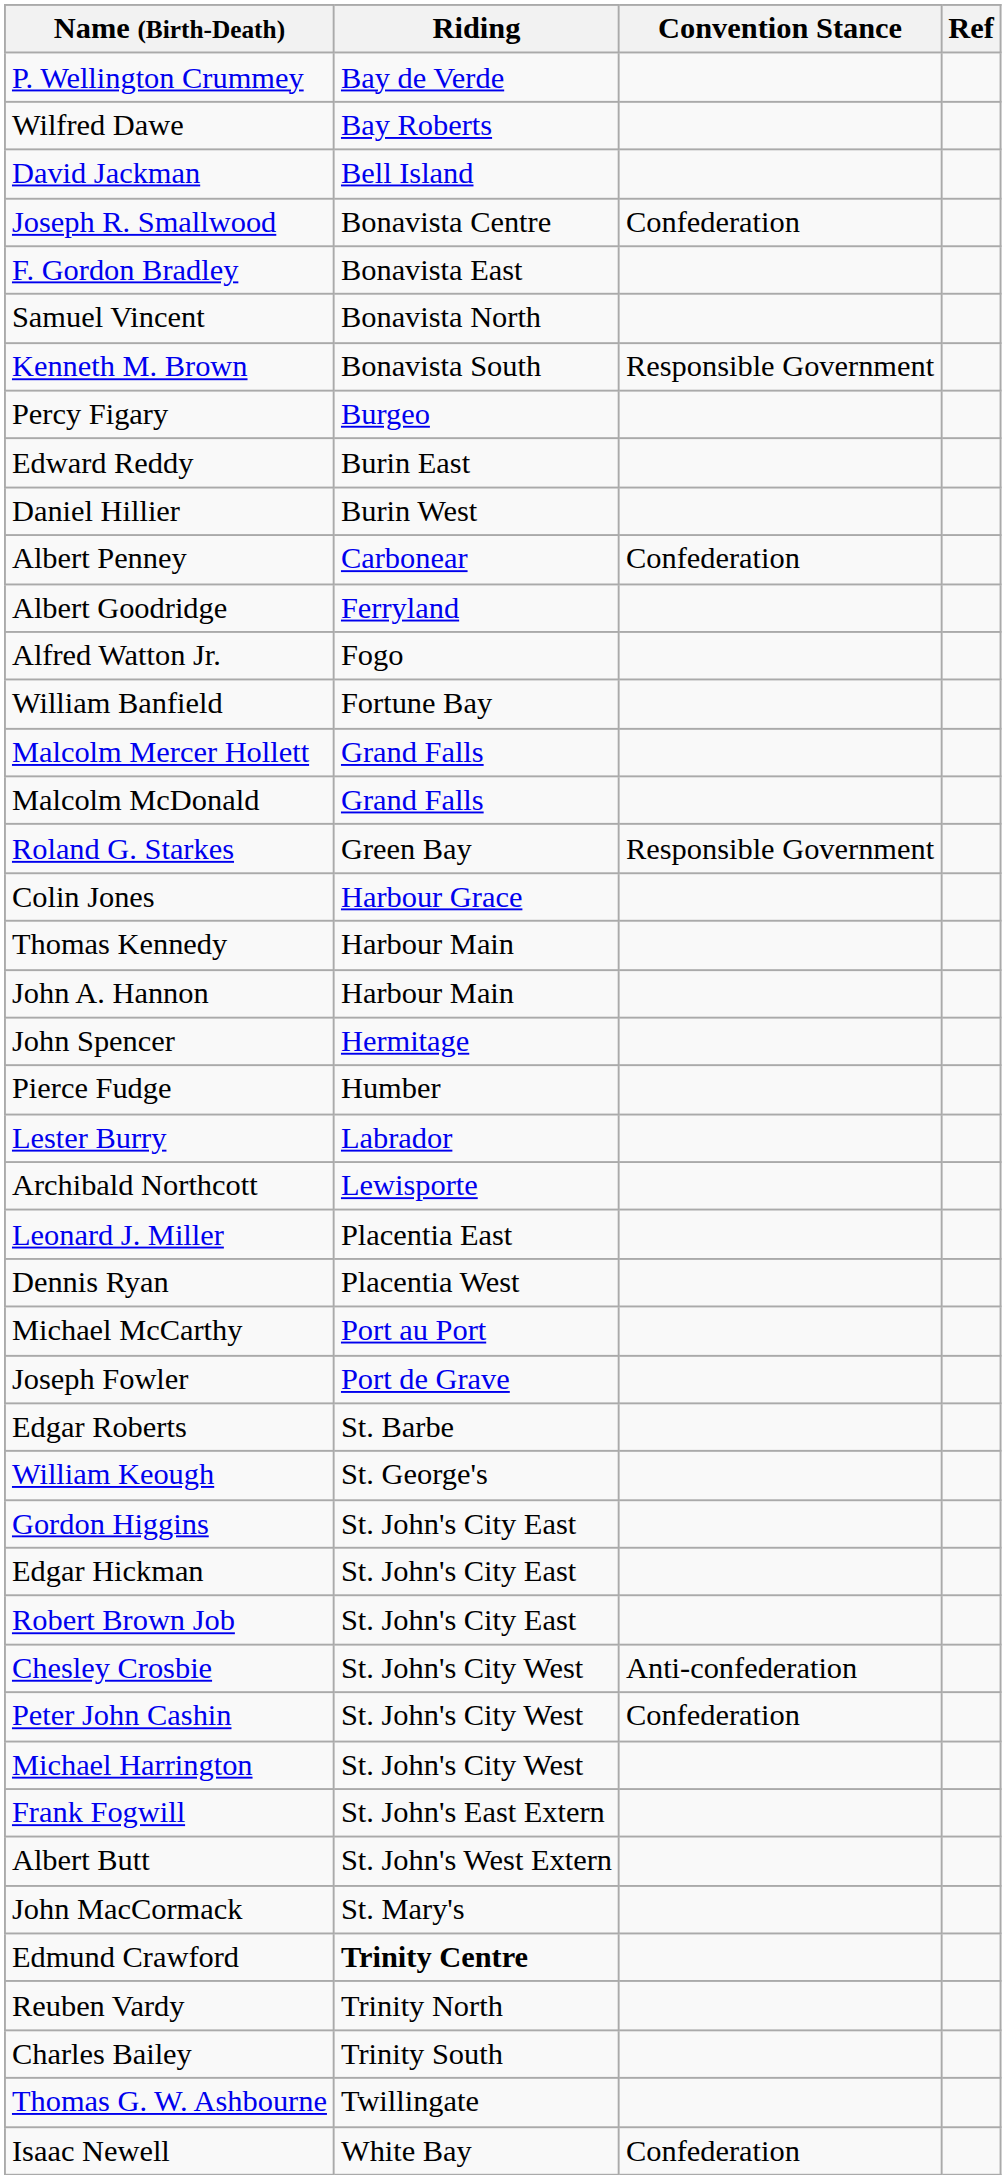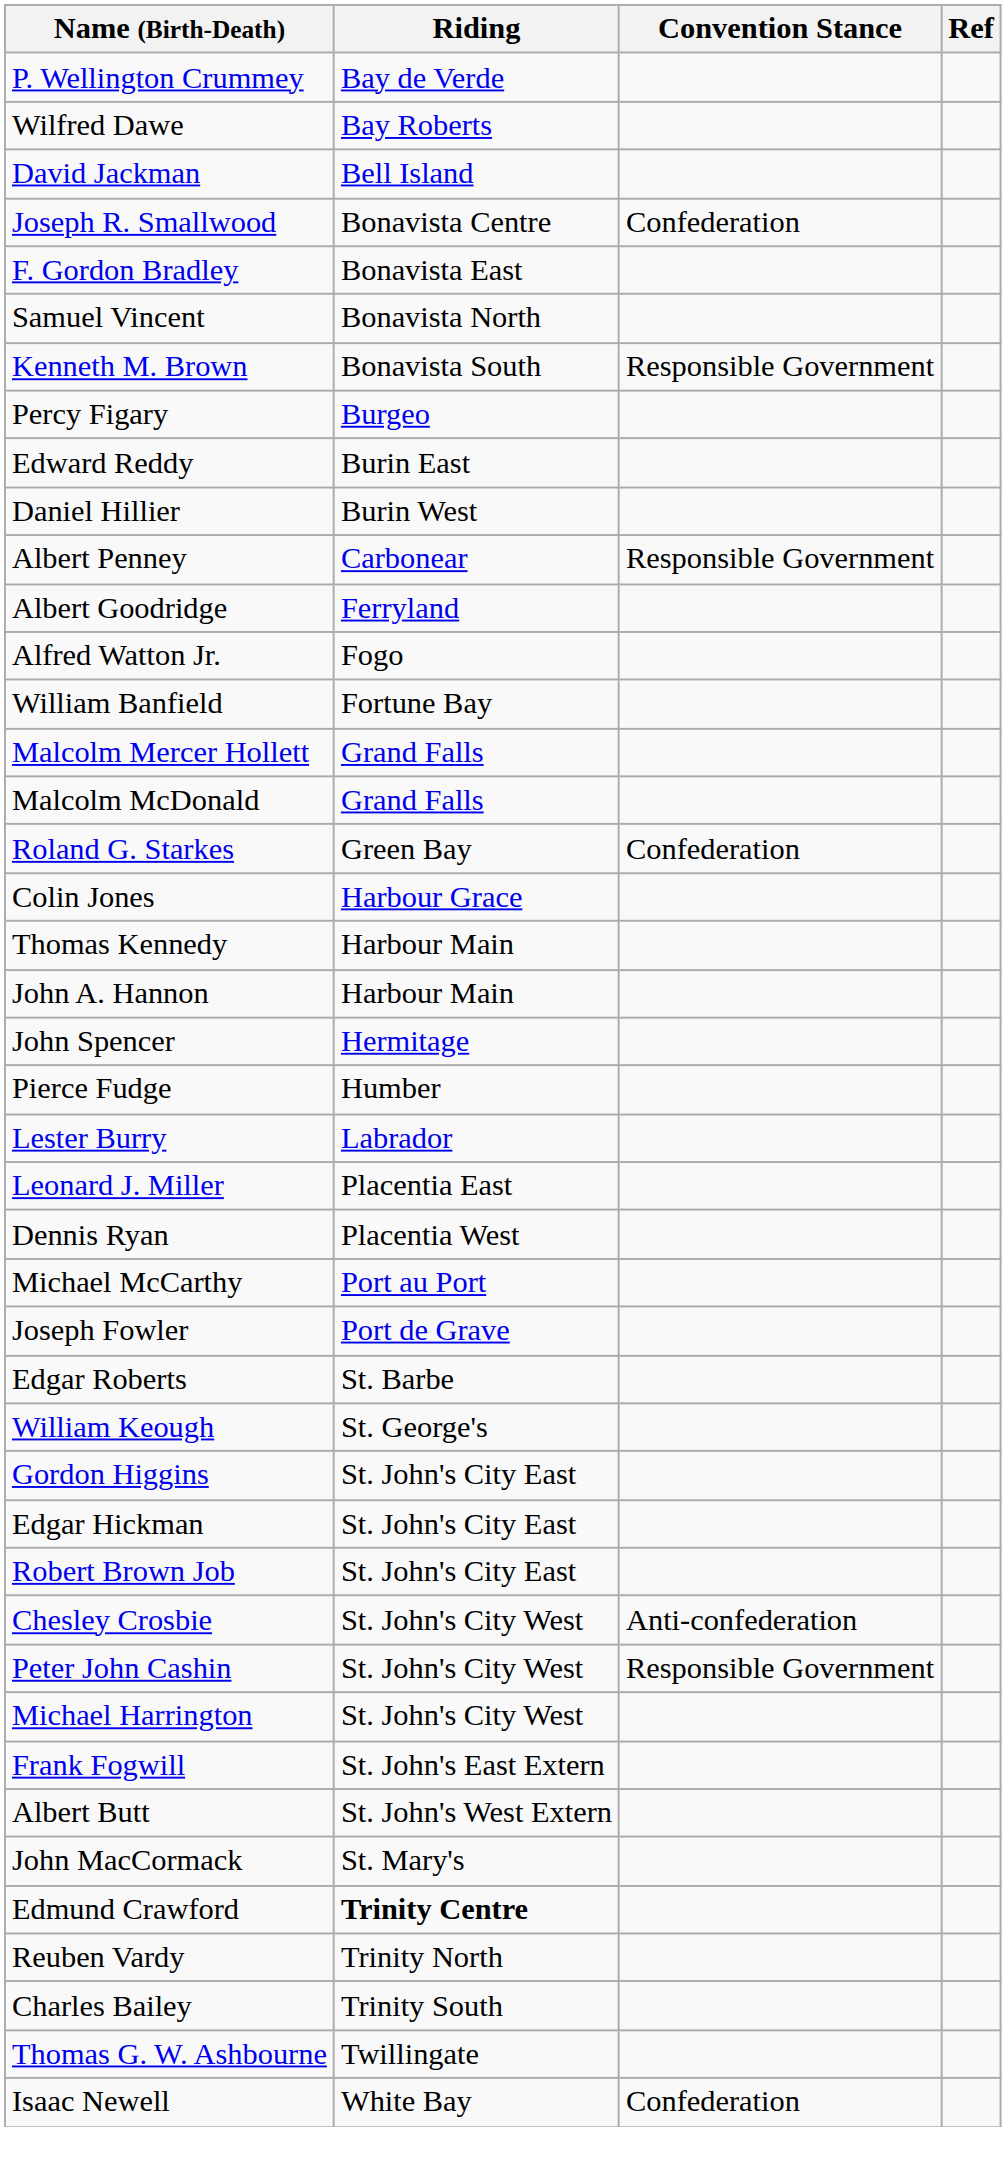Albert Penney | Convention Stance: Confederation -> Responsible Government
Roland G. Starkes | Convention Stance: Responsible Government -> Confederation
- row: Archibald Northcott | Lewisporte
Peter John Cashin | Convention Stance: Confederation -> Responsible Government
